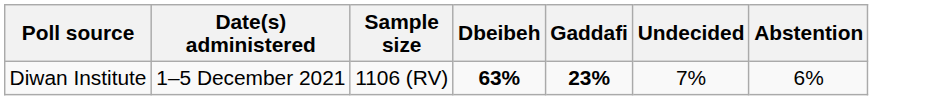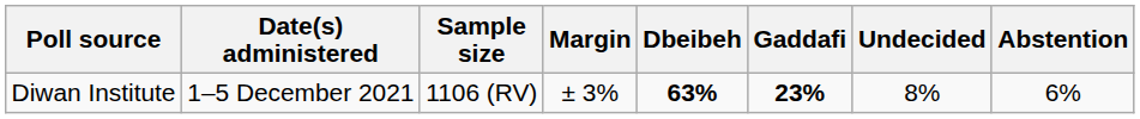+ column: Margin | ± 3%
Diwan Institute | Undecided: 7% -> 8%
